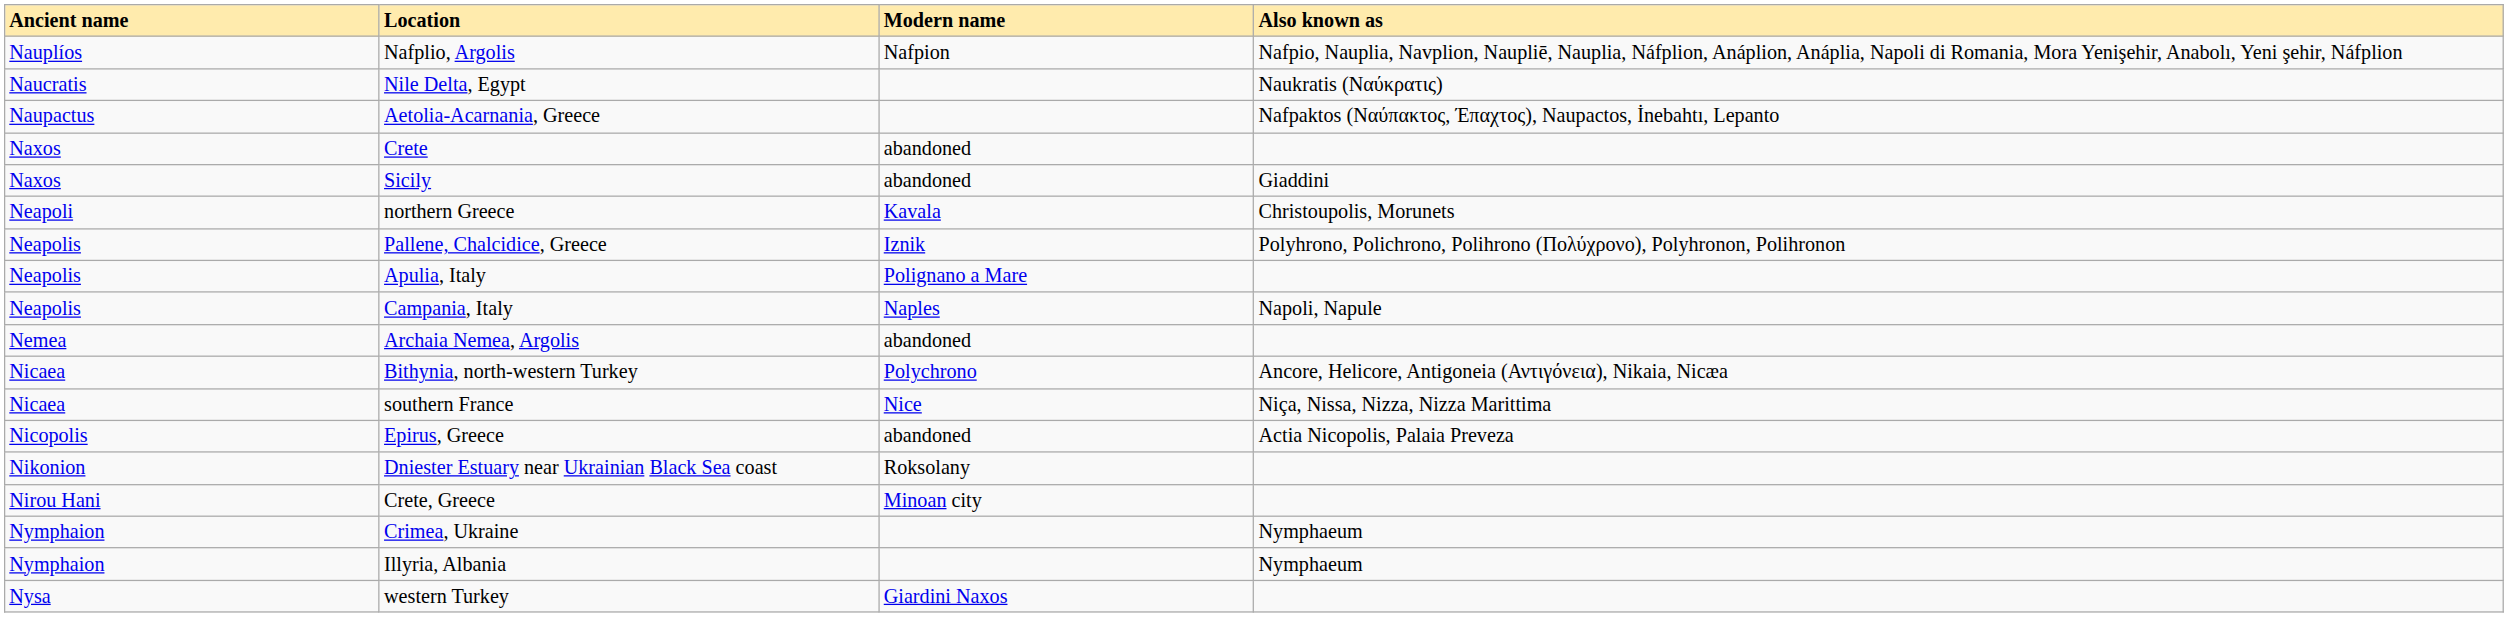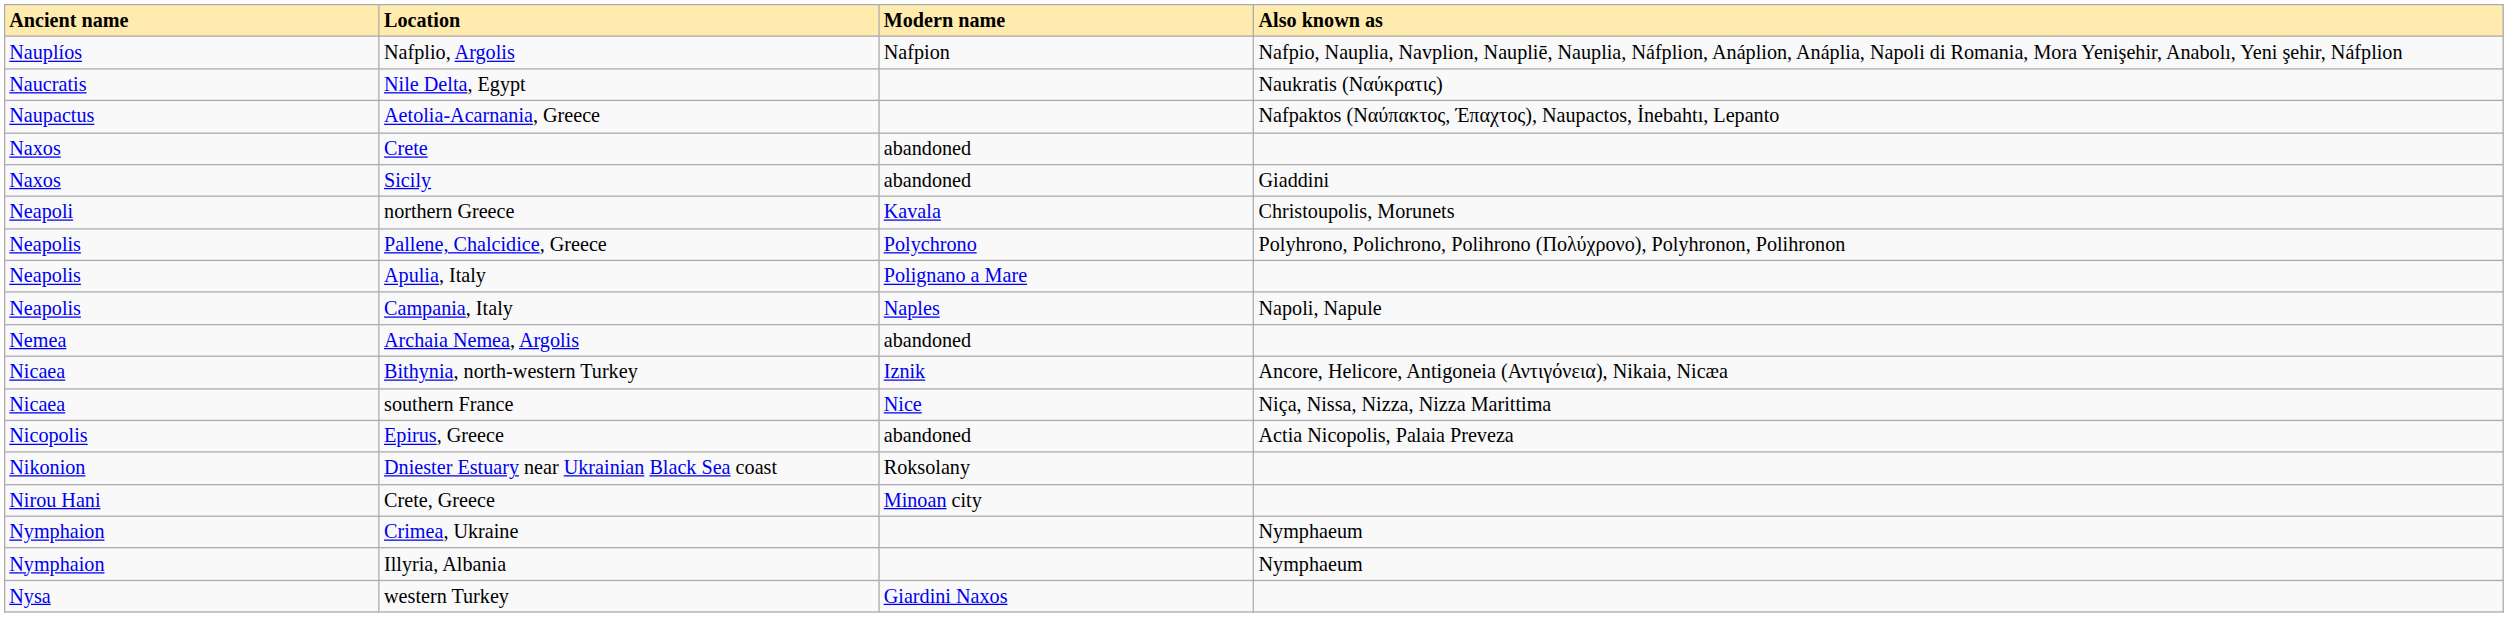Pallene, Chalcidice, Greece | Modern name: Iznik -> Polychrono
Bithynia, north-western Turkey | Modern name: Polychrono -> Iznik
